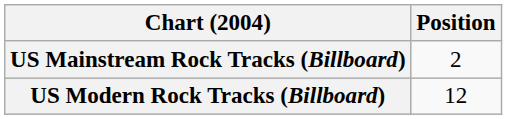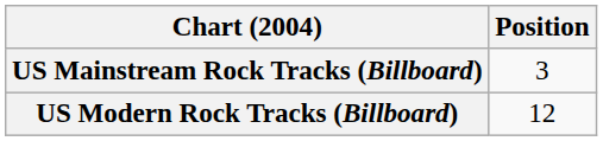US Mainstream Rock Tracks (Billboard) | Position: 2 -> 3
